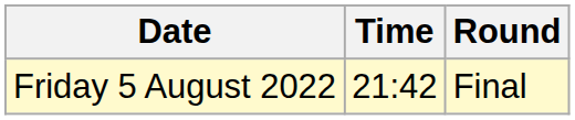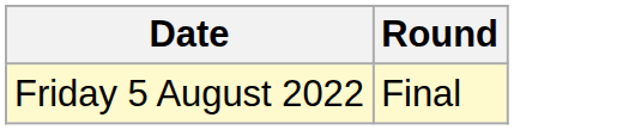- column: Time | 21:42
